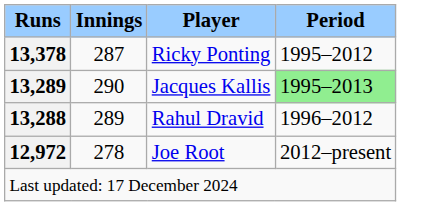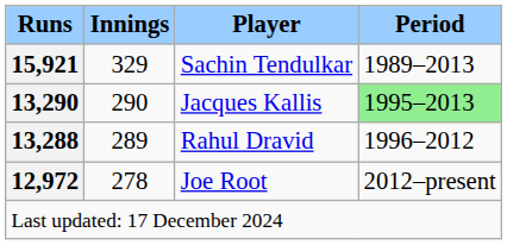+ row: 15,921 | 329 | Sachin Tendulkar | 1989–2013
- row: 13,378 | 287 | Ricky Ponting | 1995–2012
Jacques Kallis | Runs: 13,289 -> 13,290
